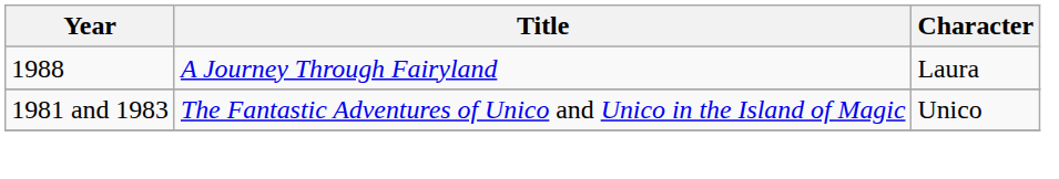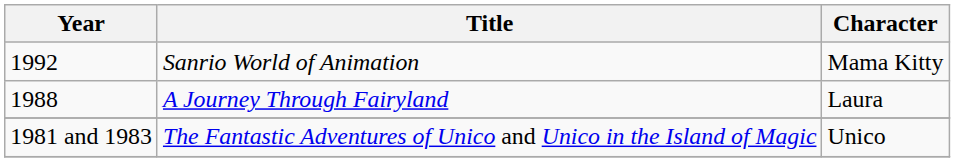+ row: 1992 | Sanrio World of Animation | Mama Kitty
